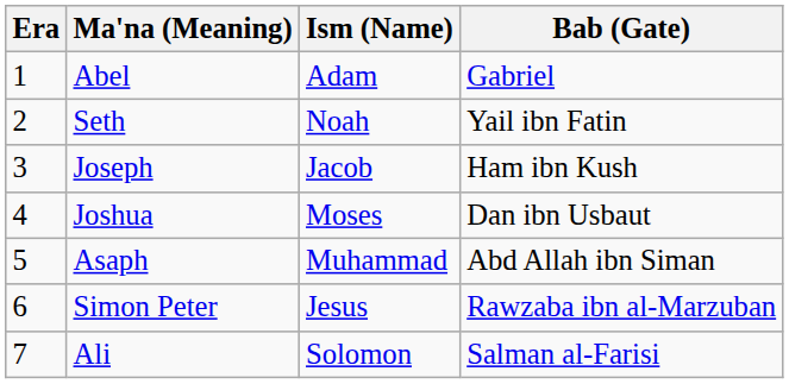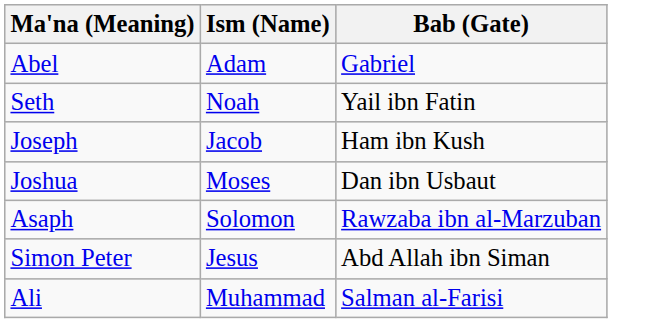- column: Era | 1 | 2 | 3 | 4 | 5 | 6 | 7
Asaph | Ism (Name): Muhammad -> Solomon
Asaph | Bab (Gate): Abd Allah ibn Siman -> Rawzaba ibn al-Marzuban
Simon Peter | Bab (Gate): Rawzaba ibn al-Marzuban -> Abd Allah ibn Siman
Ali | Ism (Name): Solomon -> Muhammad
